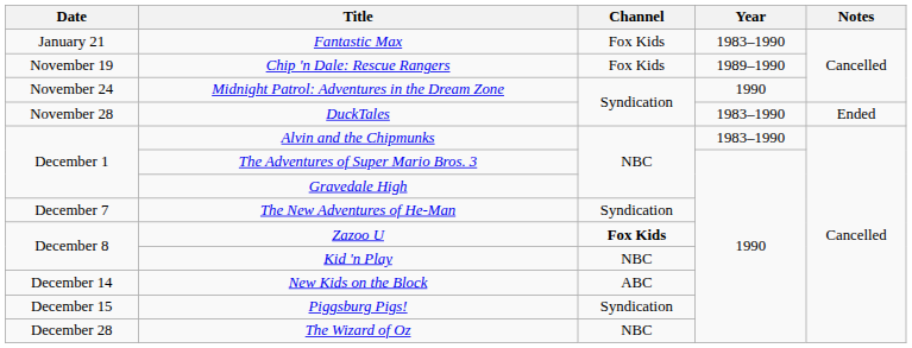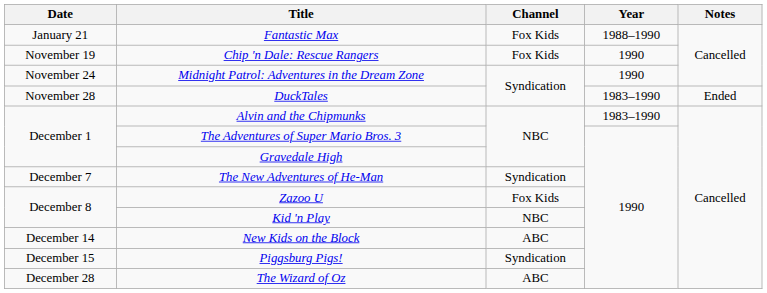Fantastic Max | Year: 1983–1990 -> 1988–1990
Chip 'n Dale: Rescue Rangers | Year: 1989–1990 -> 1990
Zazoo U | Channel: bold -> normal
The Wizard of Oz | Channel: NBC -> ABC
